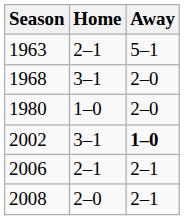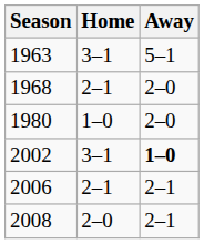1963 | Home: 2–1 -> 3–1
1968 | Home: 3–1 -> 2–1
